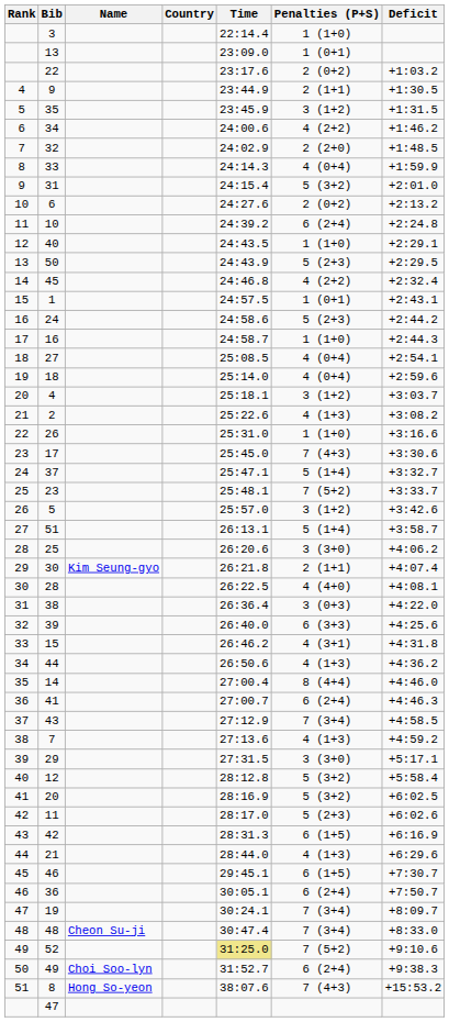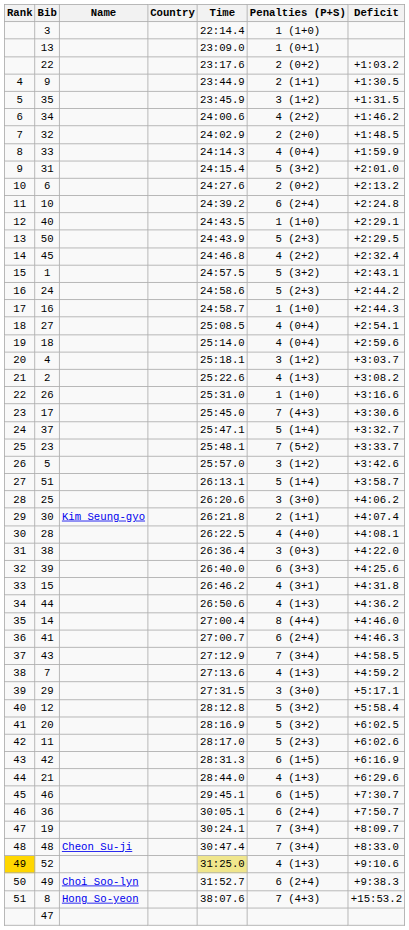1 | Penalties (P+S): 1 (0+1) -> 5 (3+2)
52 | Rank: no background -> gold background
52 | Penalties (P+S): 7 (5+2) -> 4 (1+3)
